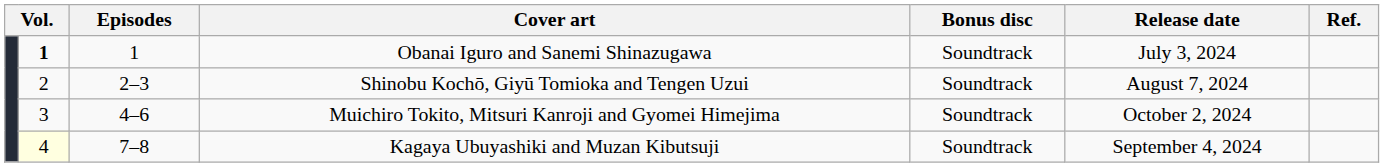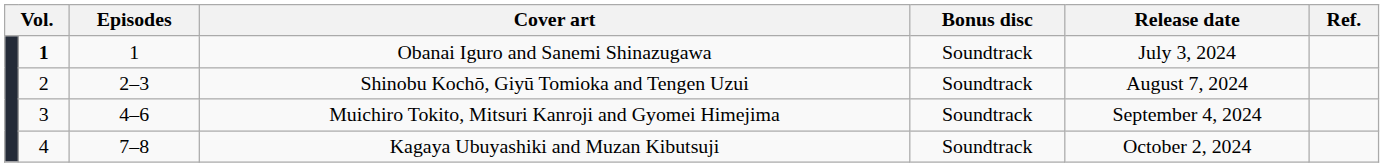Muichiro Tokito, Mitsuri Kanroji and Gyomei Himejima | Release date: October 2, 2024 -> September 4, 2024
Kagaya Ubuyashiki and Muzan Kibutsuji | column 2: lightyellow background -> no background
Kagaya Ubuyashiki and Muzan Kibutsuji | Release date: September 4, 2024 -> October 2, 2024
